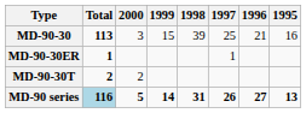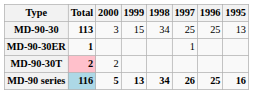MD-90-30 | 1998: 39 -> 34
MD-90-30 | 1996: 21 -> 25
MD-90-30 | 1995: 16 -> 13
MD-90-30T | Total: no background -> pink background
MD-90 series | 1999: 14 -> 13
MD-90 series | 1998: 31 -> 34
MD-90 series | 1996: 27 -> 25
MD-90 series | 1995: 13 -> 16
